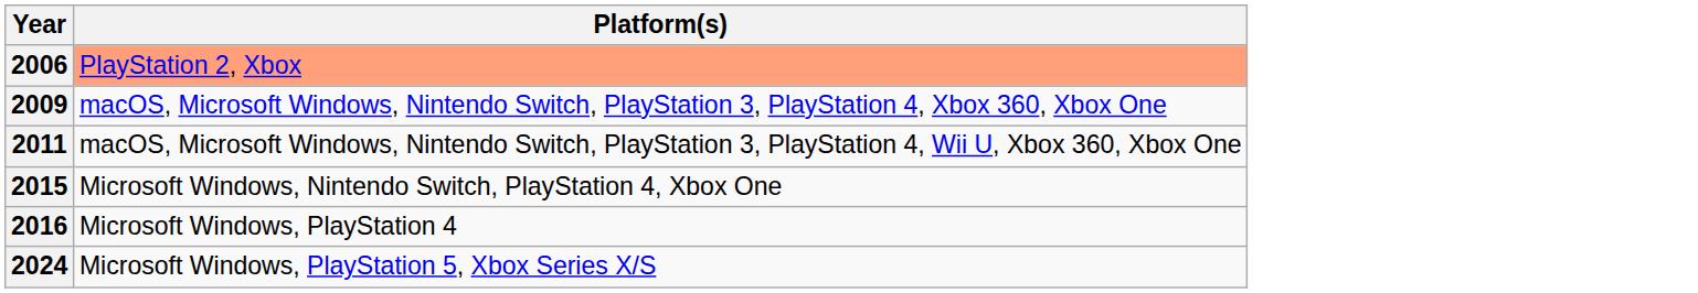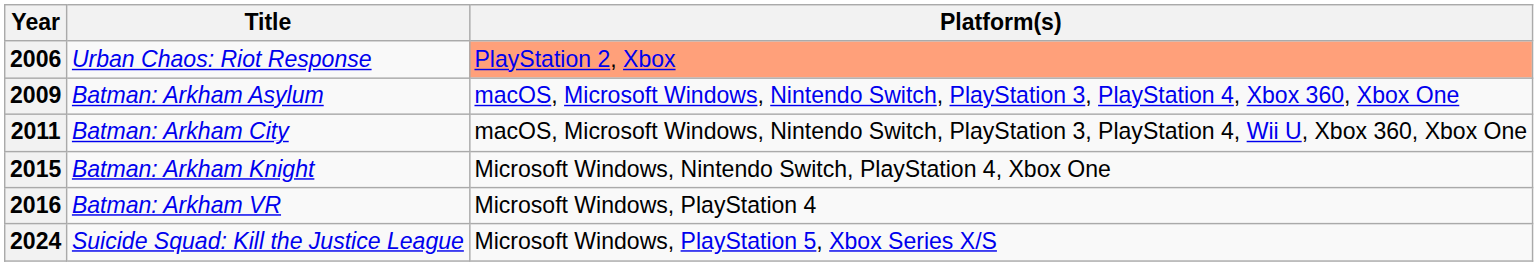+ column: Title | Urban Chaos: Riot Response | Batman: Arkham Asylum | Batman: Arkham City | Batman: Arkham Knight | Batman: Arkham VR | Suicide Squad: Kill the Justice League
